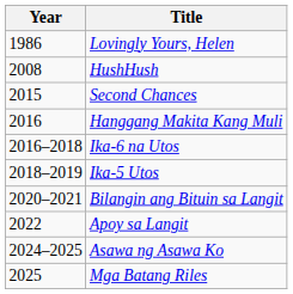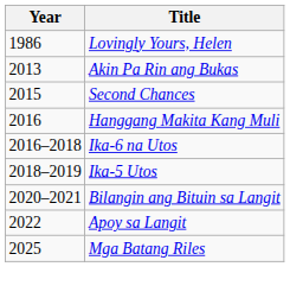- row: 2008 | HushHush
+ row: 2013 | Akin Pa Rin ang Bukas
- row: 2024–2025 | Asawa ng Asawa Ko
